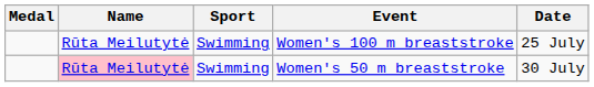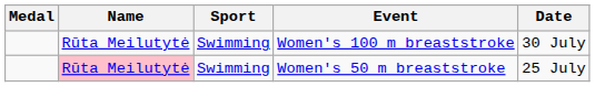Women's 100 m breaststroke | Date: 25 July -> 30 July
Women's 50 m breaststroke | Date: 30 July -> 25 July
